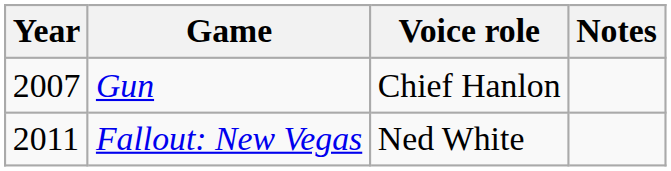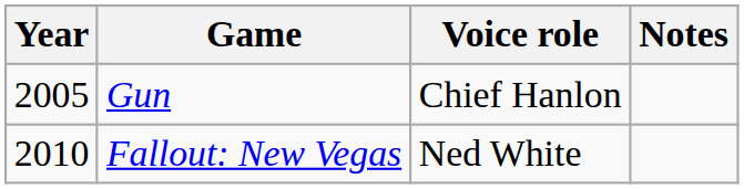Gun | Year: 2007 -> 2005
Fallout: New Vegas | Year: 2011 -> 2010
